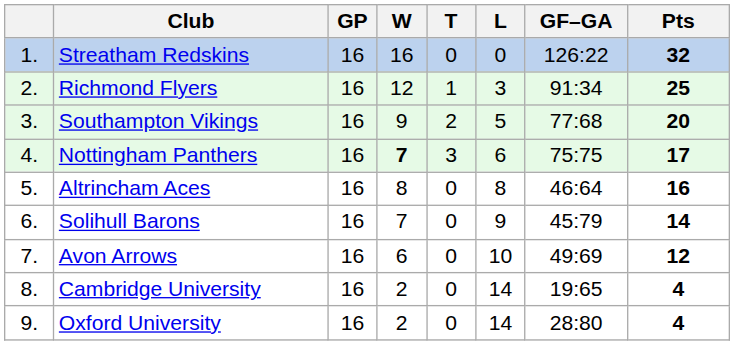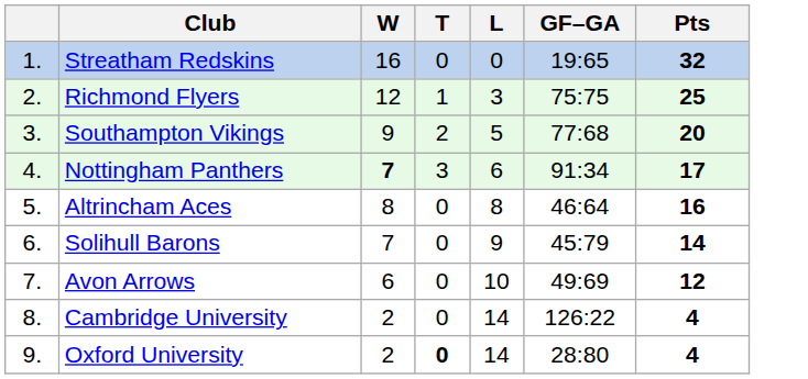- column: GP | 16 | 16 | 16 | 16 | 16 | 16 | 16 | 16 | 16
Streatham Redskins | GF–GA: 126:22 -> 19:65
Richmond Flyers | GF–GA: 91:34 -> 75:75
Nottingham Panthers | GF–GA: 75:75 -> 91:34
Cambridge University | GF–GA: 19:65 -> 126:22
Oxford University | T: normal -> bold
